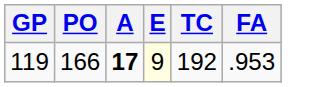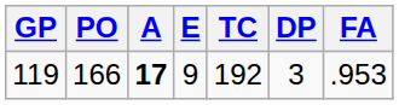+ column: DP | 3
119 | E: lightyellow background -> no background
